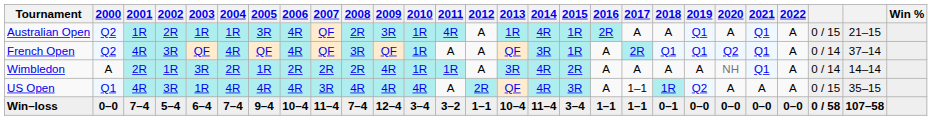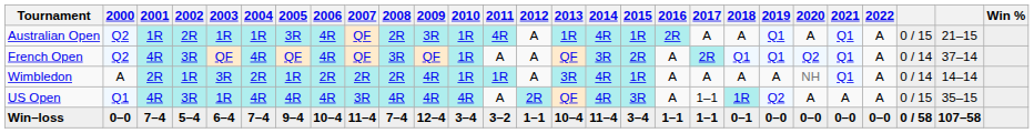French Open | 2015: 1R -> 2R
Wimbledon | 2015: 2R -> 1R
